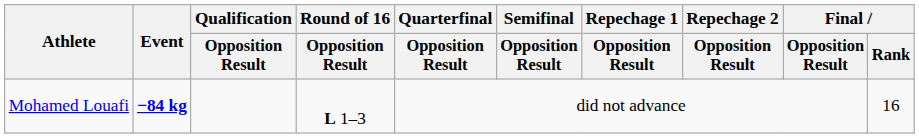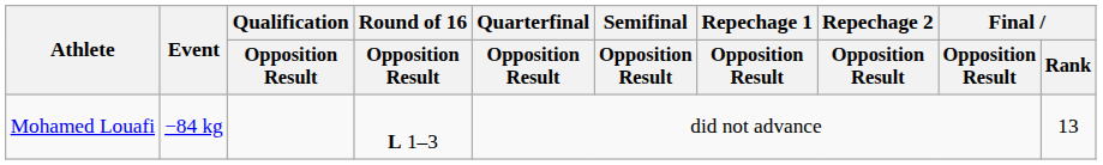Mohamed Louafi | Event: bold -> normal
Mohamed Louafi | Final / Rank: 16 -> 13
